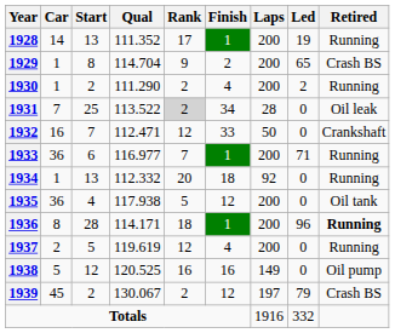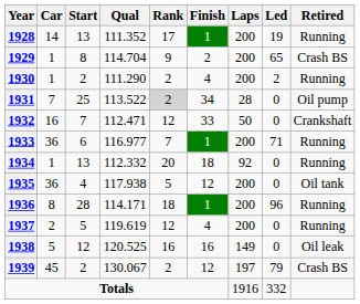1931 | Retired: Oil leak -> Oil pump
1936 | Retired: bold -> normal
1938 | Retired: Oil pump -> Oil leak
